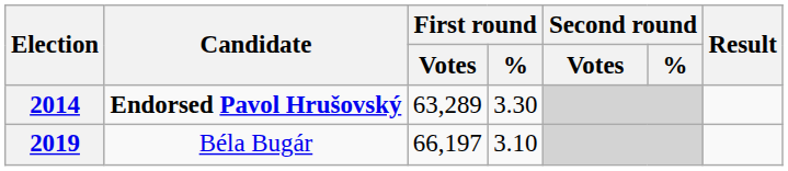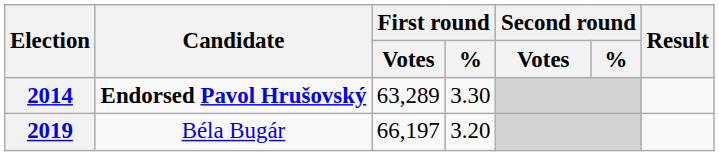2019 | First round / %: 3.10 -> 3.20
